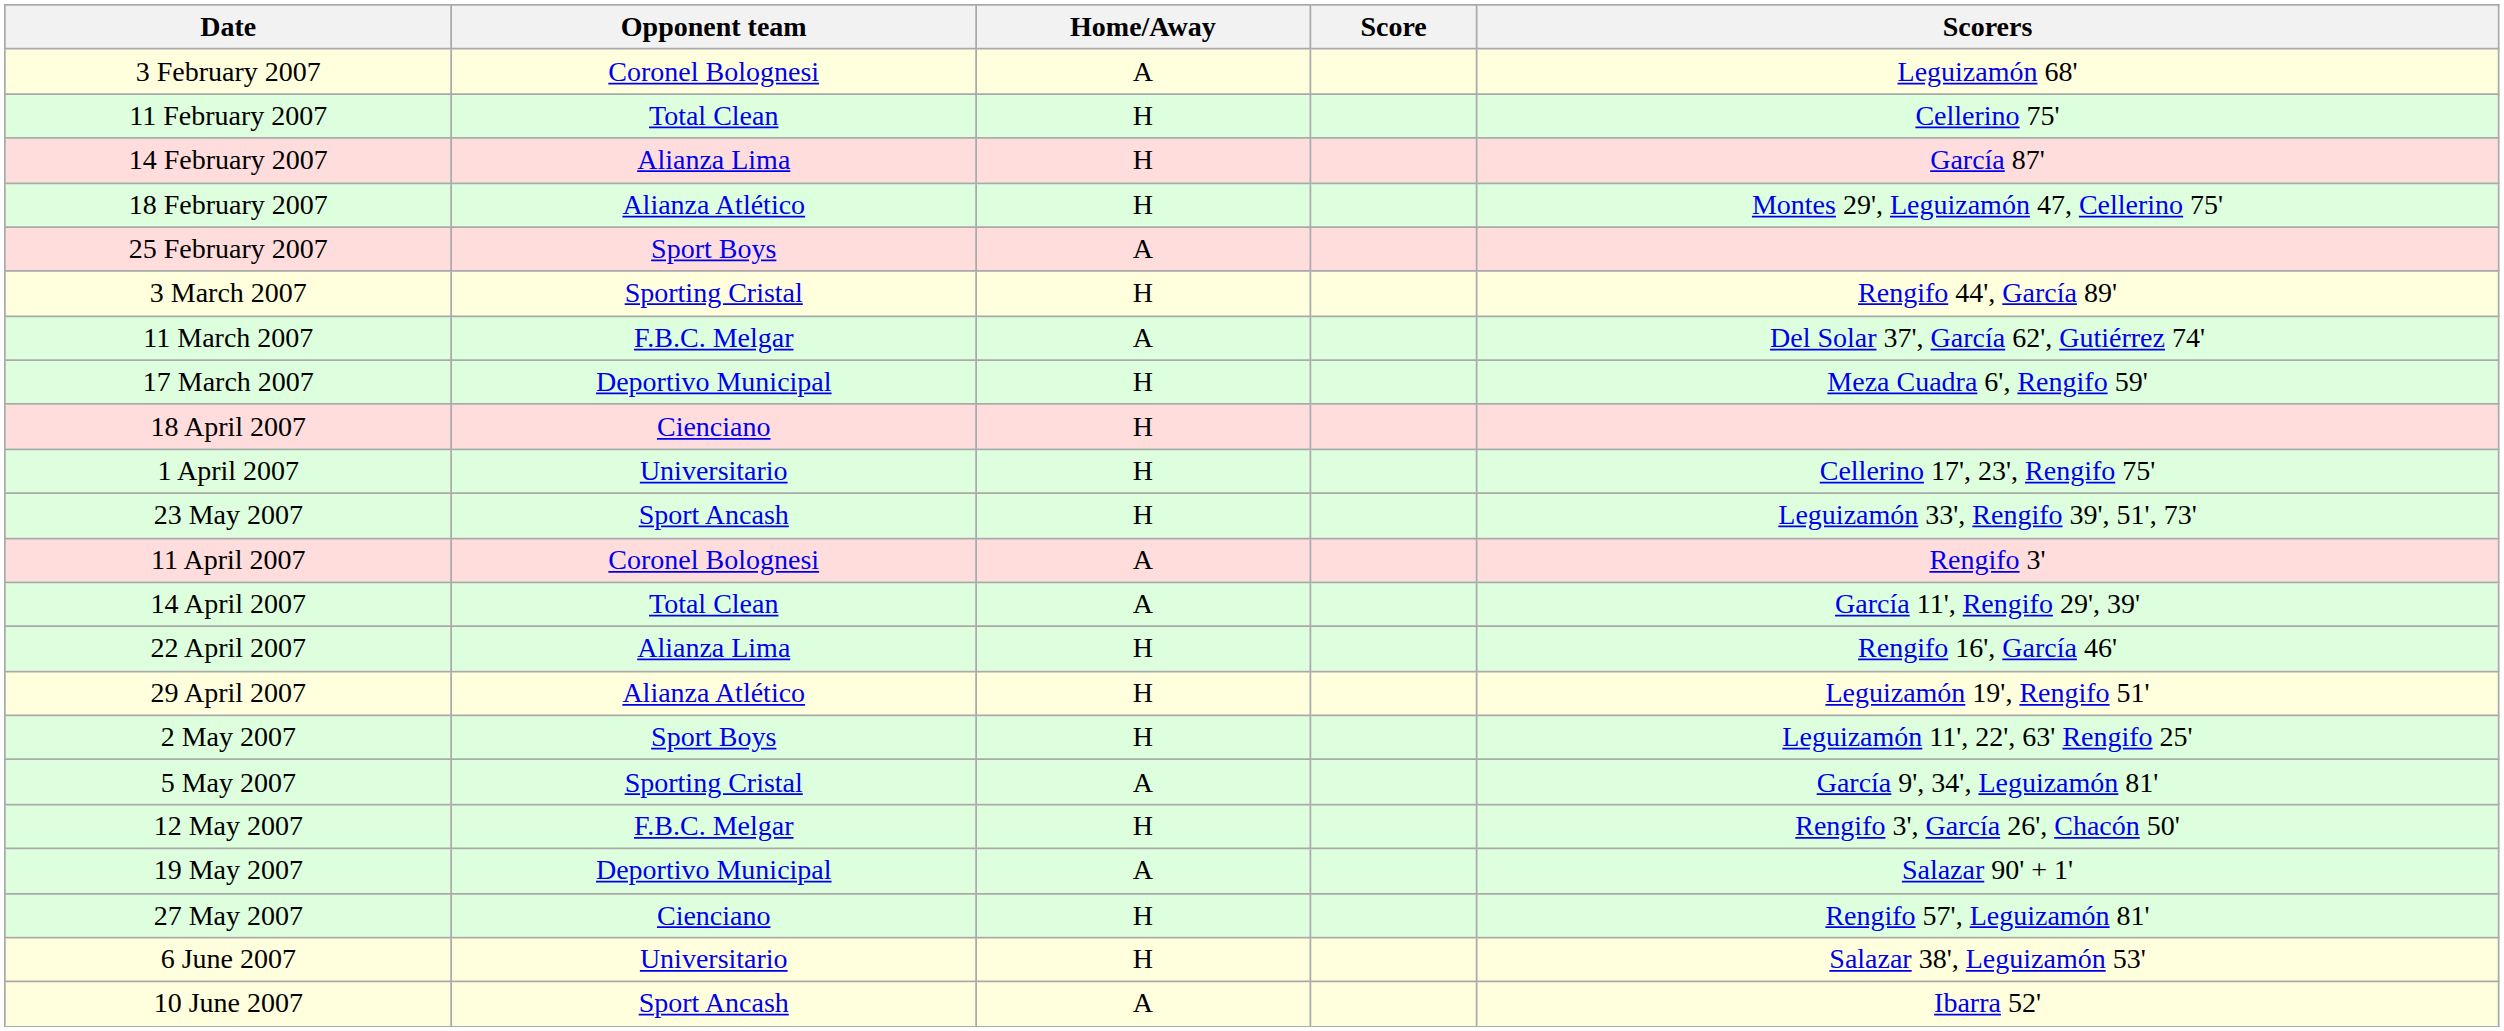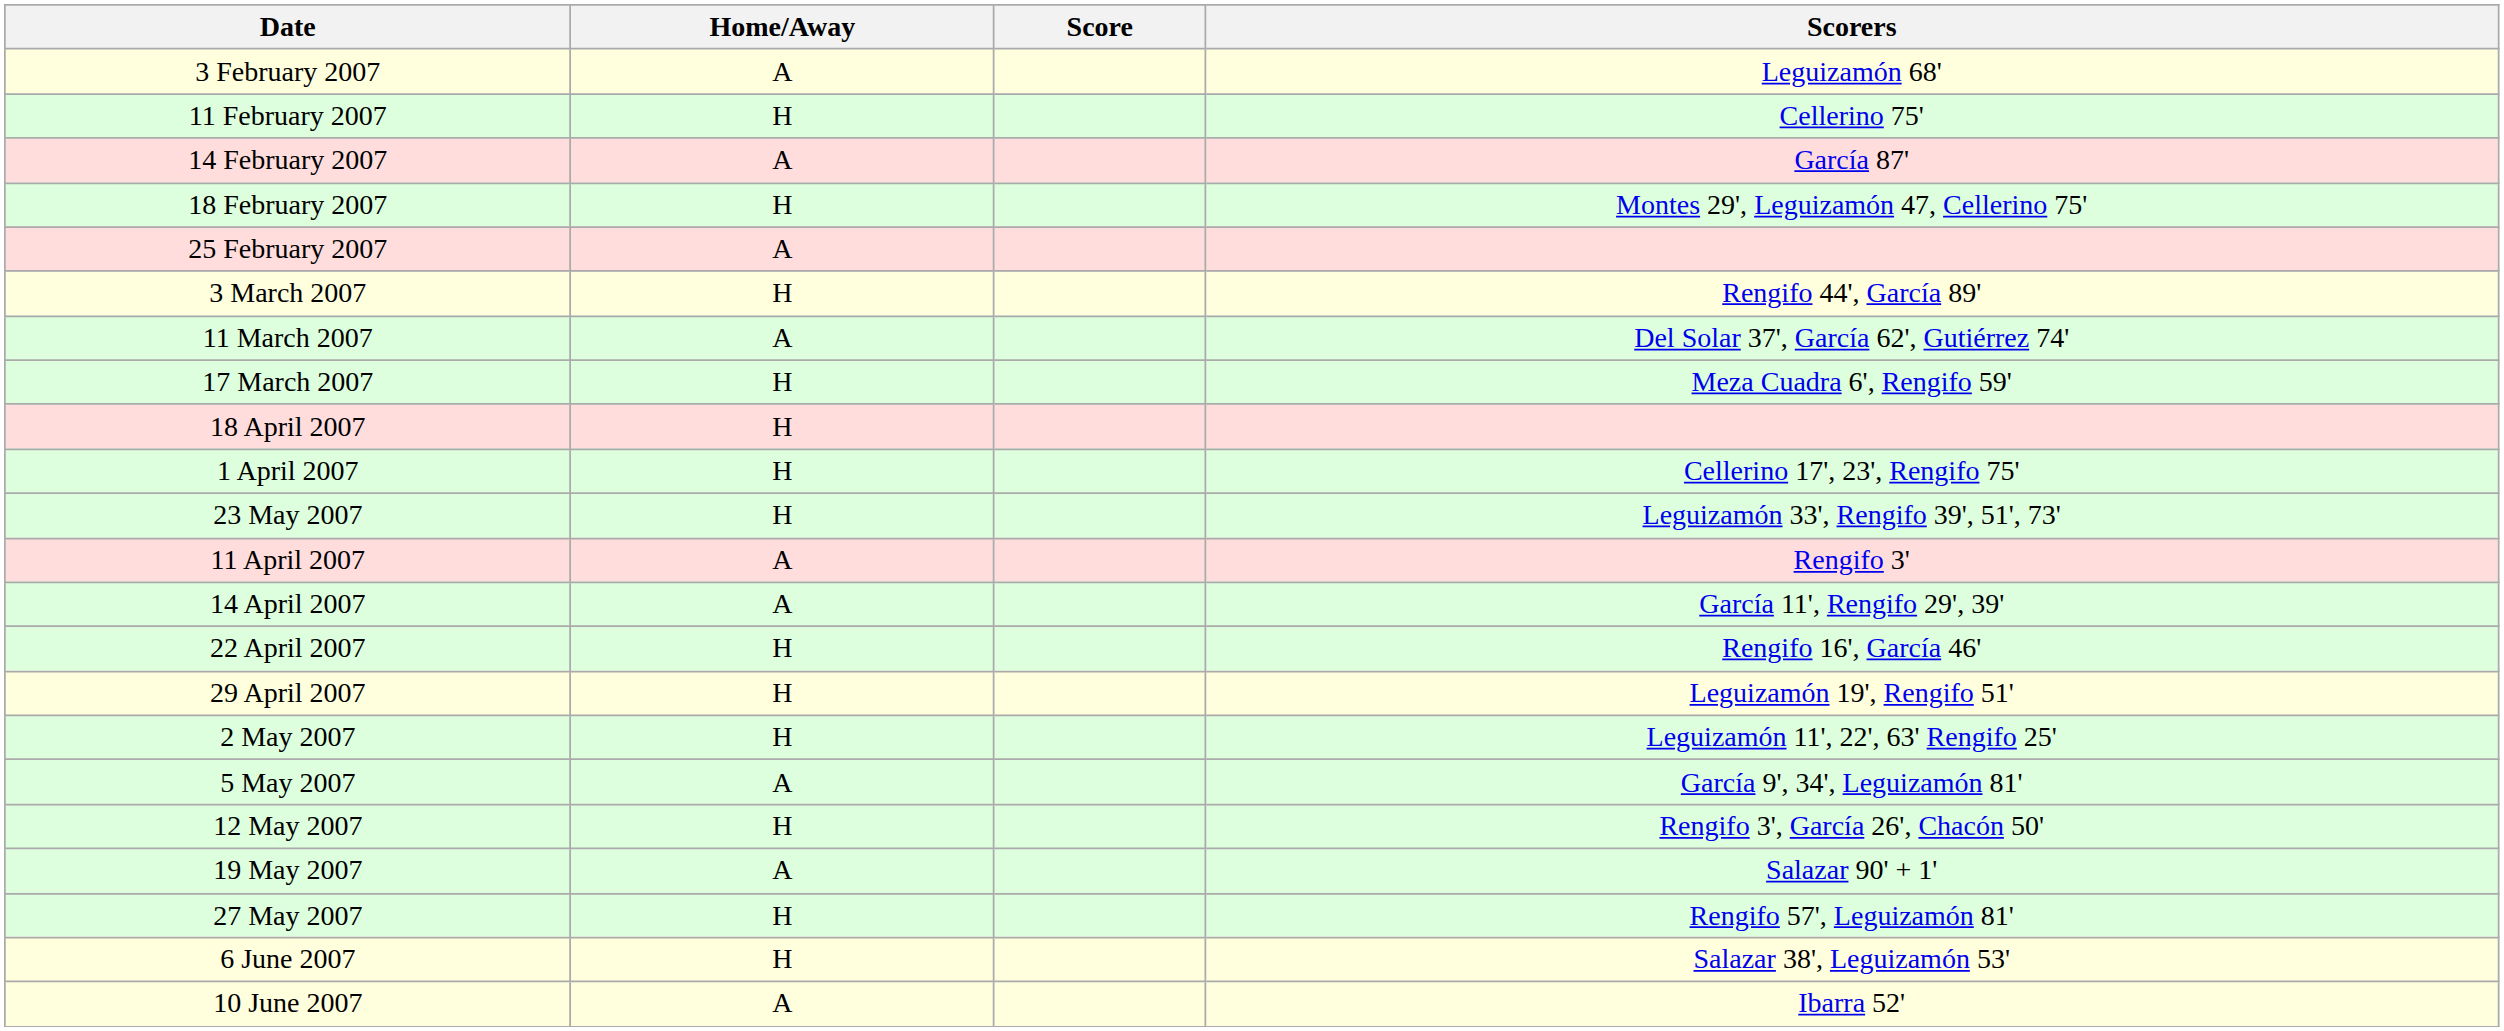- column: Opponent team | Coronel Bolognesi | Total Clean | Alianza Lima | Alianza Atlético | Sport Boys | Sporting Cristal | F.B.C. Melgar | Deportivo Municipal | Cienciano | Universitario | Sport Ancash | Coronel Bolognesi | Total Clean | Alianza Lima | Alianza Atlético | Sport Boys | Sporting Cristal | F.B.C. Melgar | Deportivo Municipal | Cienciano | Universitario | Sport Ancash
14 February 2007 | Home/Away: H -> A
